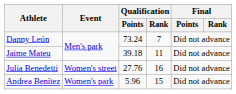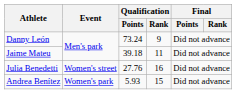Danny León | Qualification / Rank: 7 -> 9
Andrea Benítez | Qualification / Points: 5.96 -> 5.93
